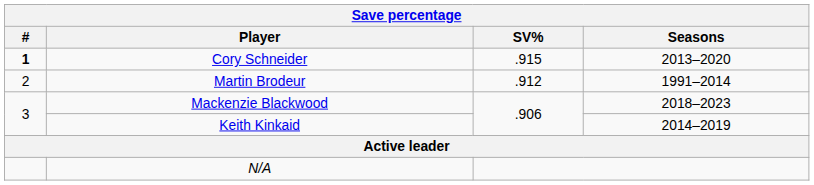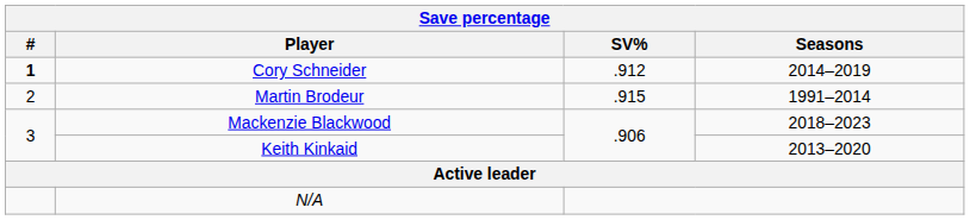Cory Schneider | SV%: .915 -> .912
Cory Schneider | Seasons: 2013–2020 -> 2014–2019
Martin Brodeur | SV%: .912 -> .915
Keith Kinkaid | Seasons: 2014–2019 -> 2013–2020
